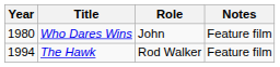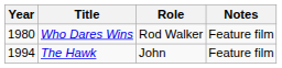Who Dares Wins | Role: John -> Rod Walker
The Hawk | Role: Rod Walker -> John
